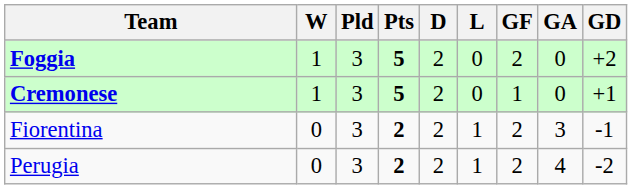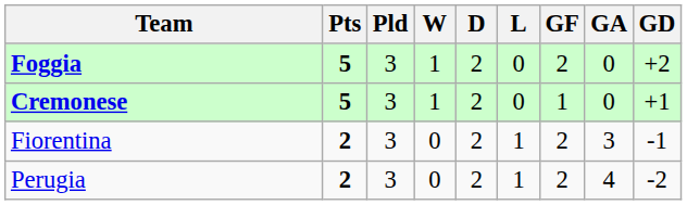columns swapped: Pts <-> W
